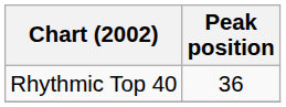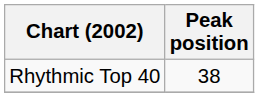Rhythmic Top 40 | Peak position: 36 -> 38
